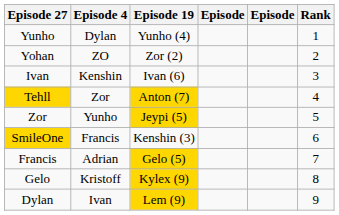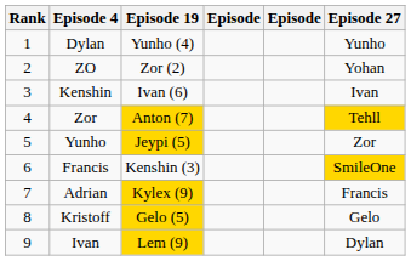columns swapped: Rank <-> Episode 27
Adrian | Episode 19: Gelo (5) -> Kylex (9)
Kristoff | Episode 19: Kylex (9) -> Gelo (5)
